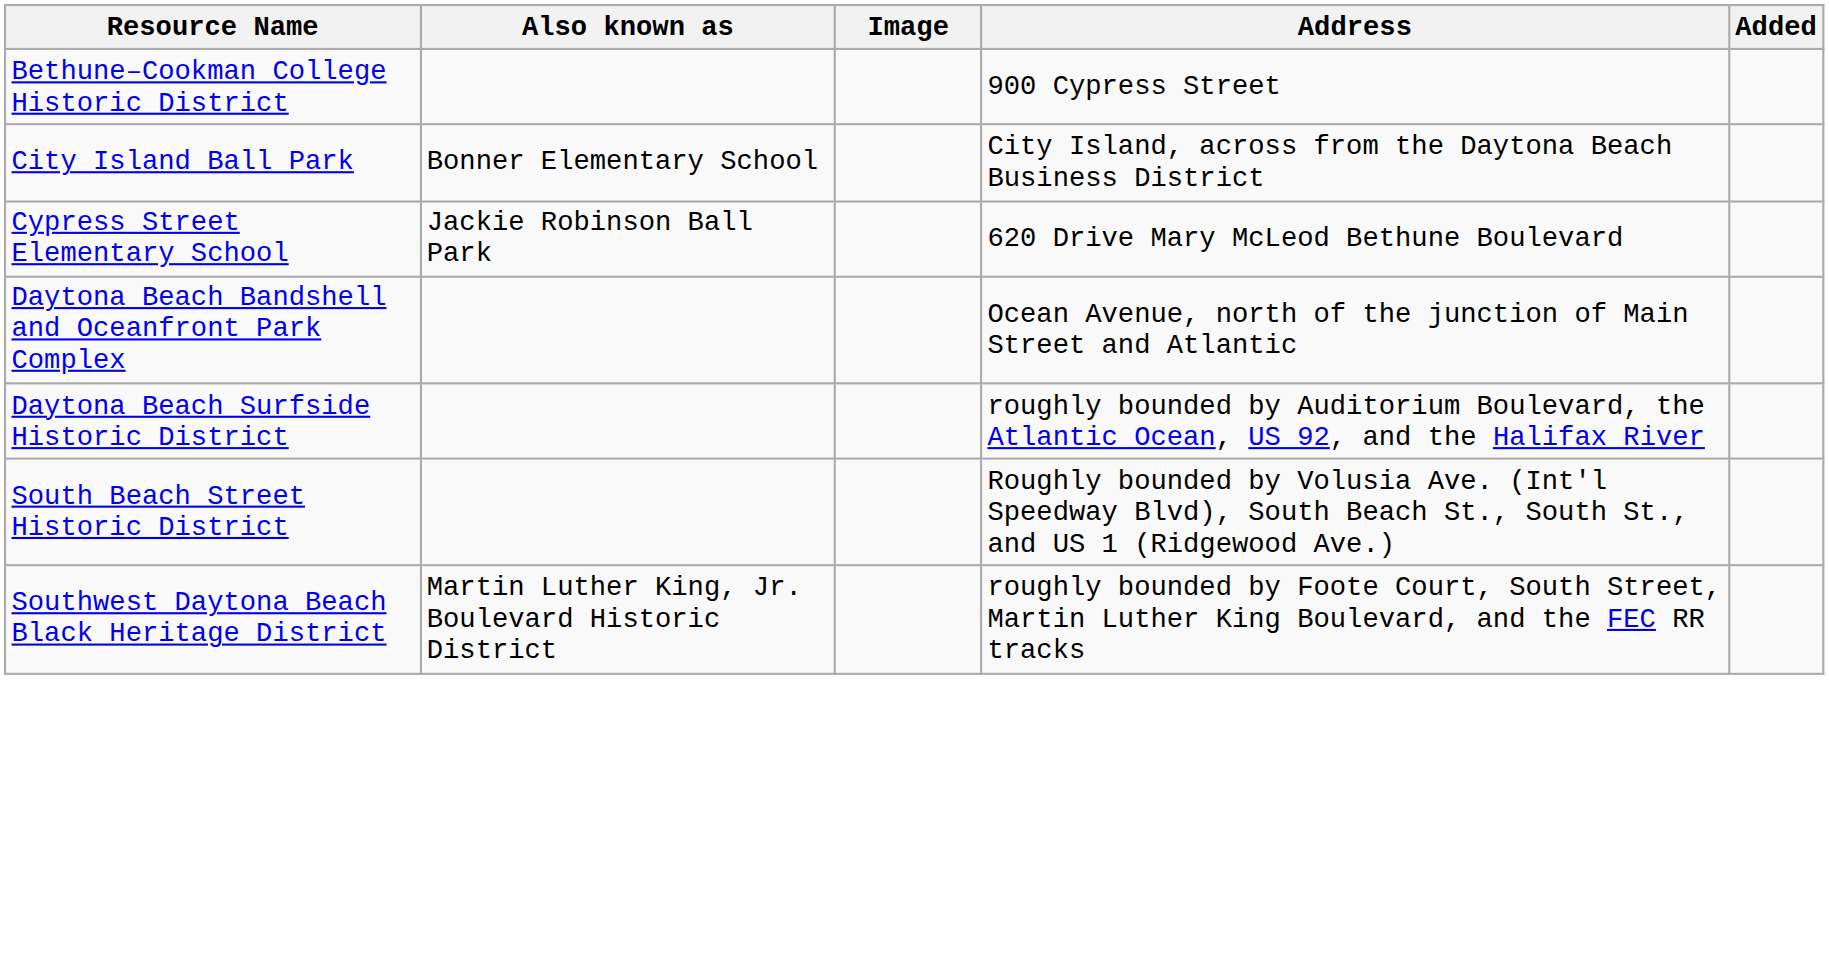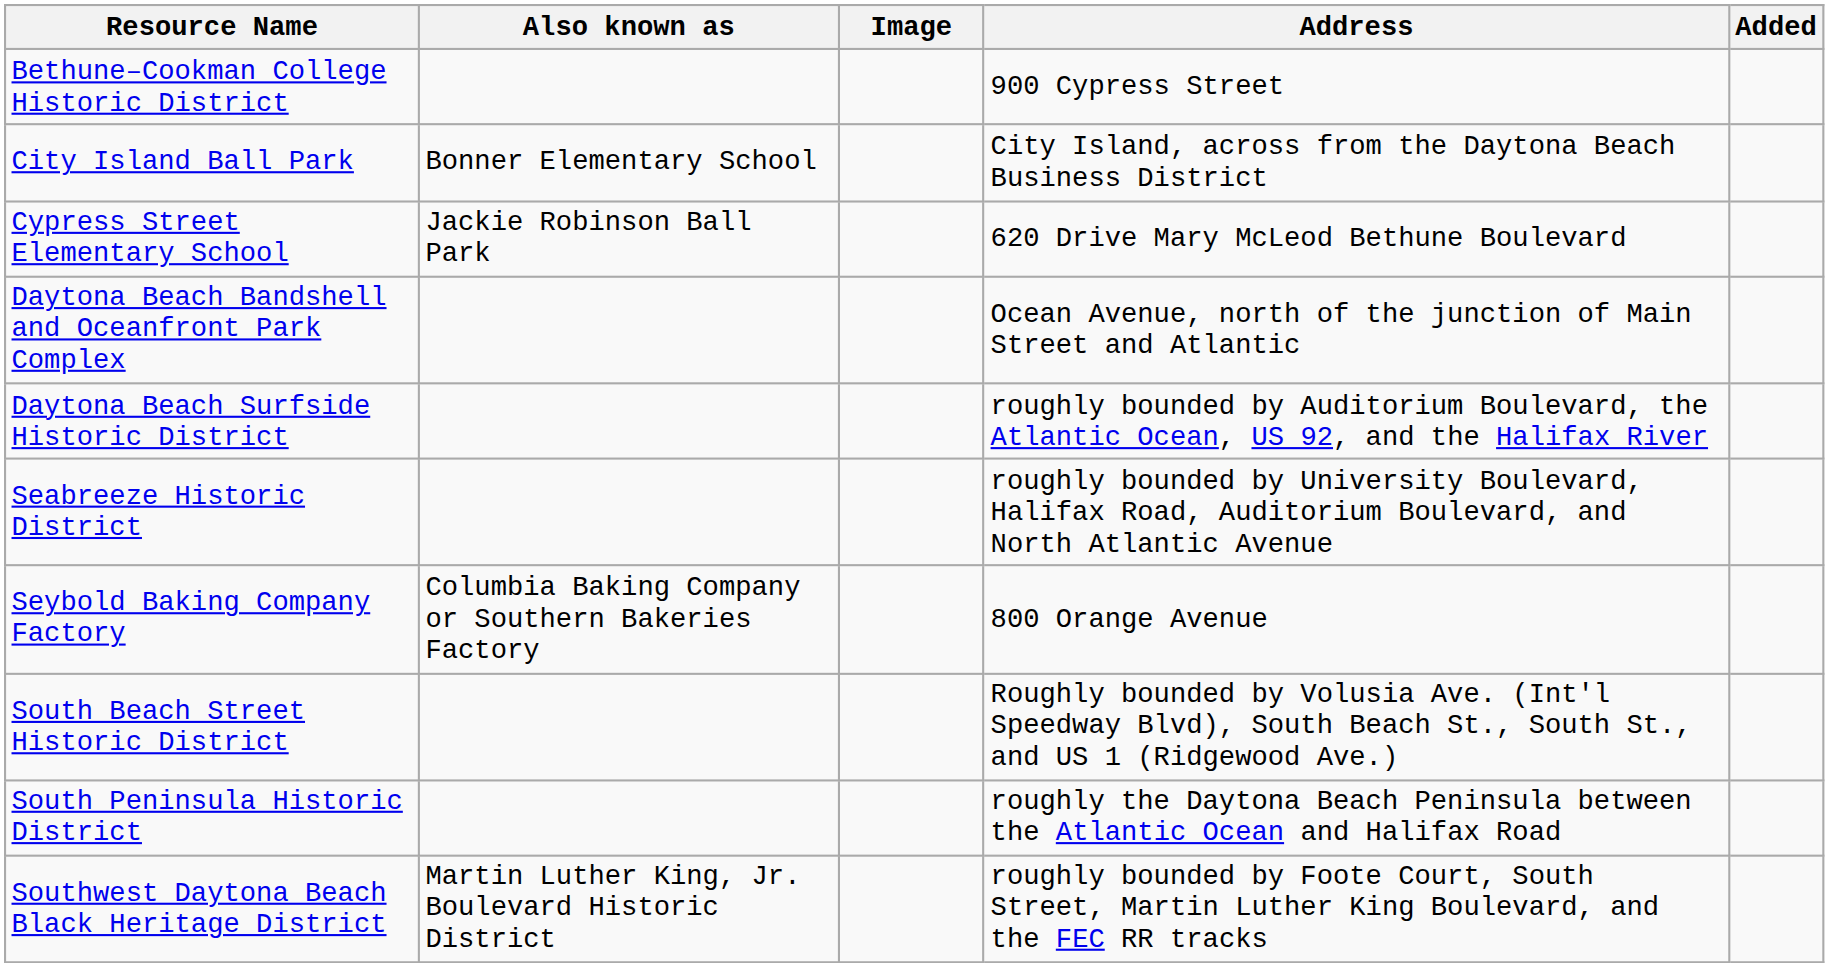+ row: Seabreeze Historic District | roughly bounded by University Boulevard, Halifax Road, Auditorium Boulevard, and North Atlantic Avenue
+ row: Seybold Baking Company Factory | Columbia Baking Company or Southern Bakeries Factory | 800 Orange Avenue
+ row: South Peninsula Historic District | roughly the Daytona Beach Peninsula between the Atlantic Ocean and Halifax Road
